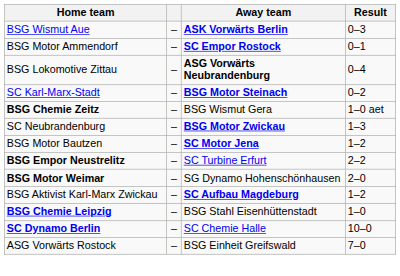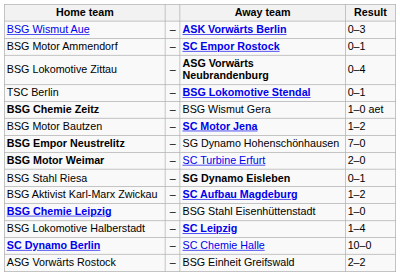- row: SC Karl-Marx-Stadt | – | BSG Motor Steinach | 0–2
+ row: TSC Berlin | – | BSG Lokomotive Stendal | 0–1
- row: SC Neubrandenburg | – | BSG Motor Zwickau | 1–3
BSG Empor Neustrelitz | Away team: SC Turbine Erfurt -> SG Dynamo Hohenschönhausen
BSG Empor Neustrelitz | Result: 2–2 -> 7–0
BSG Motor Weimar | Away team: SG Dynamo Hohenschönhausen -> SC Turbine Erfurt
+ row: BSG Stahl Riesa | – | SG Dynamo Eisleben | 0–1
+ row: BSG Lokomotive Halberstadt | – | SC Leipzig | 1–4
ASG Vorwärts Rostock | Result: 7–0 -> 2–2
